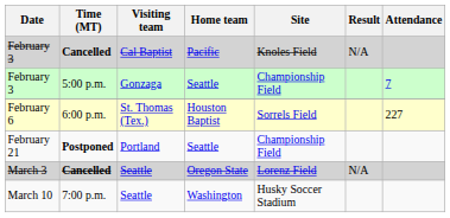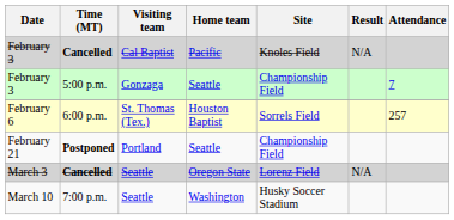February 6 | Attendance: 227 -> 257
